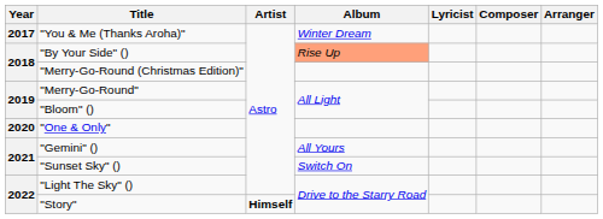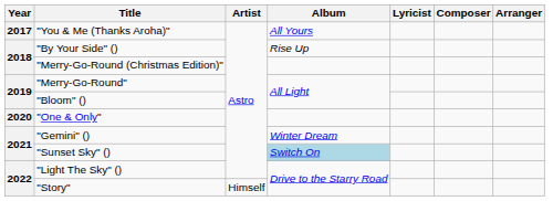"You & Me (Thanks Aroha)" | Album: Winter Dream -> All Yours
"By Your Side" () | Album: lightsalmon background -> no background
"Gemini" () | Album: All Yours -> Winter Dream
"Sunset Sky" () | Album: no background -> lightblue background
"Story" | Artist: bold -> normal
